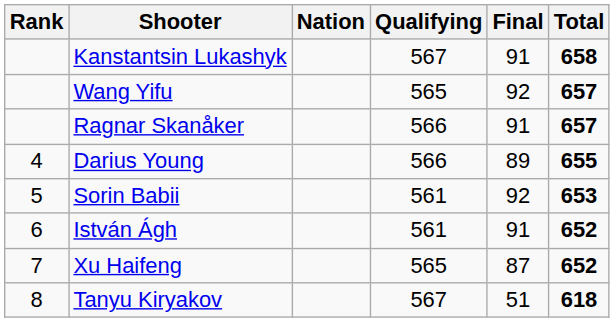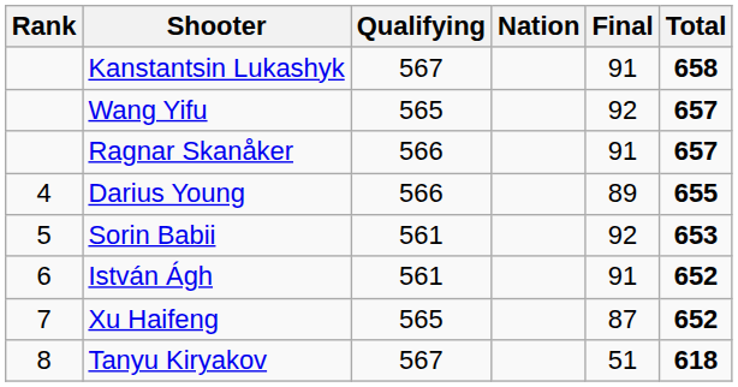columns swapped: Nation <-> Qualifying
